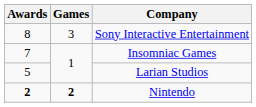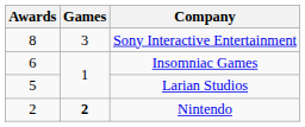Insomniac Games | Awards: 7 -> 6
Nintendo | Awards: bold -> normal
